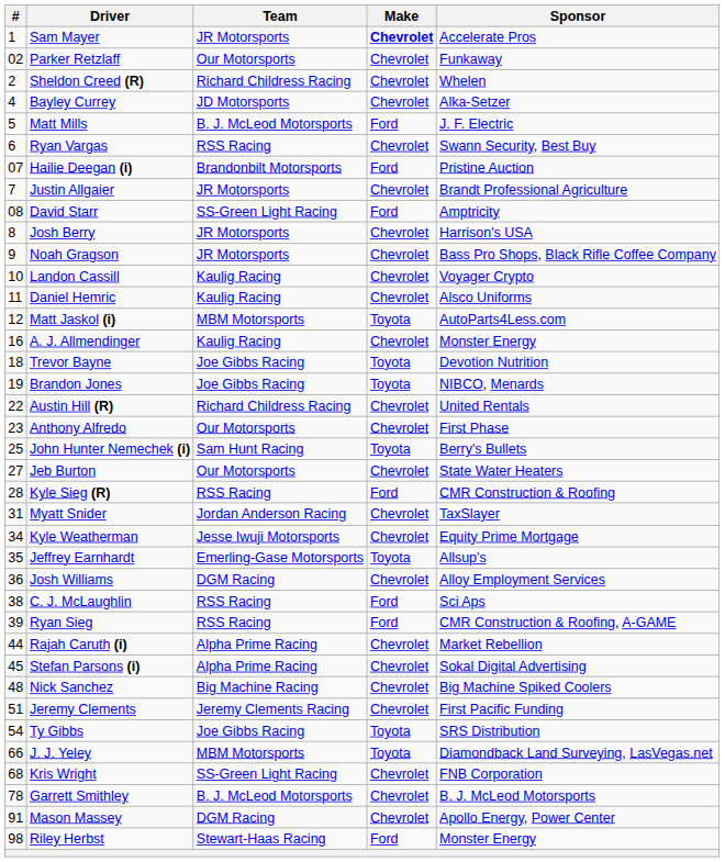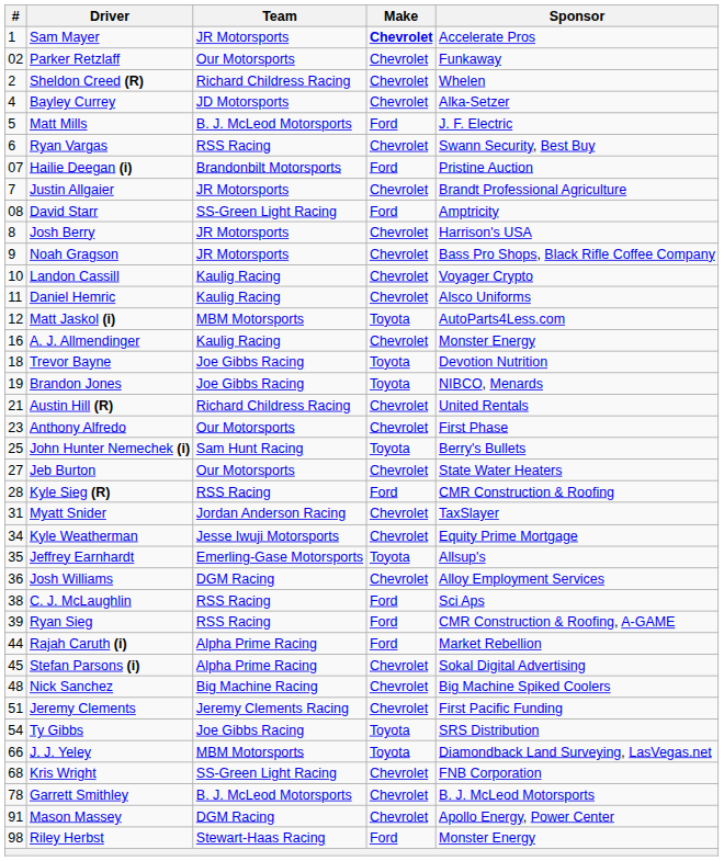Austin Hill (R) | #: 22 -> 21
Rajah Caruth (i) | Make: Chevrolet -> Ford
